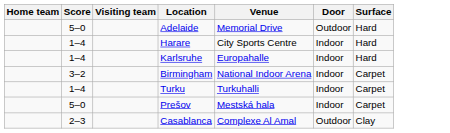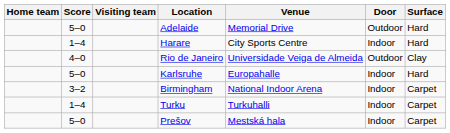+ row: 4–0 | Rio de Janeiro | Universidade Veiga de Almeida | Outdoor | Clay
Karlsruhe | Score: 1–4 -> 5–0
- row: 2–3 | Casablanca | Complexe Al Amal | Outdoor | Clay
